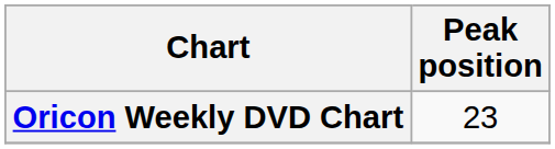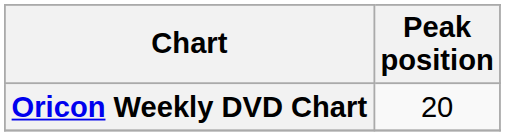Oricon Weekly DVD Chart | Peak position: 23 -> 20
